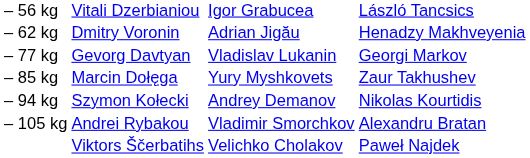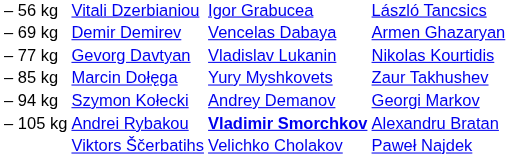- row: – 62 kg | Dmitry Voronin | Adrian Jigău | Henadzy Makhveyenia
+ row: – 69 kg | Demir Demirev | Vencelas Dabaya | Armen Ghazaryan
– 77 kg | column 4: Georgi Markov -> Nikolas Kourtidis
– 94 kg | column 4: Nikolas Kourtidis -> Georgi Markov
– 105 kg | column 3: normal -> bold
